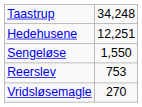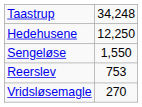Hedehusene | column 2: 12,251 -> 12,250
